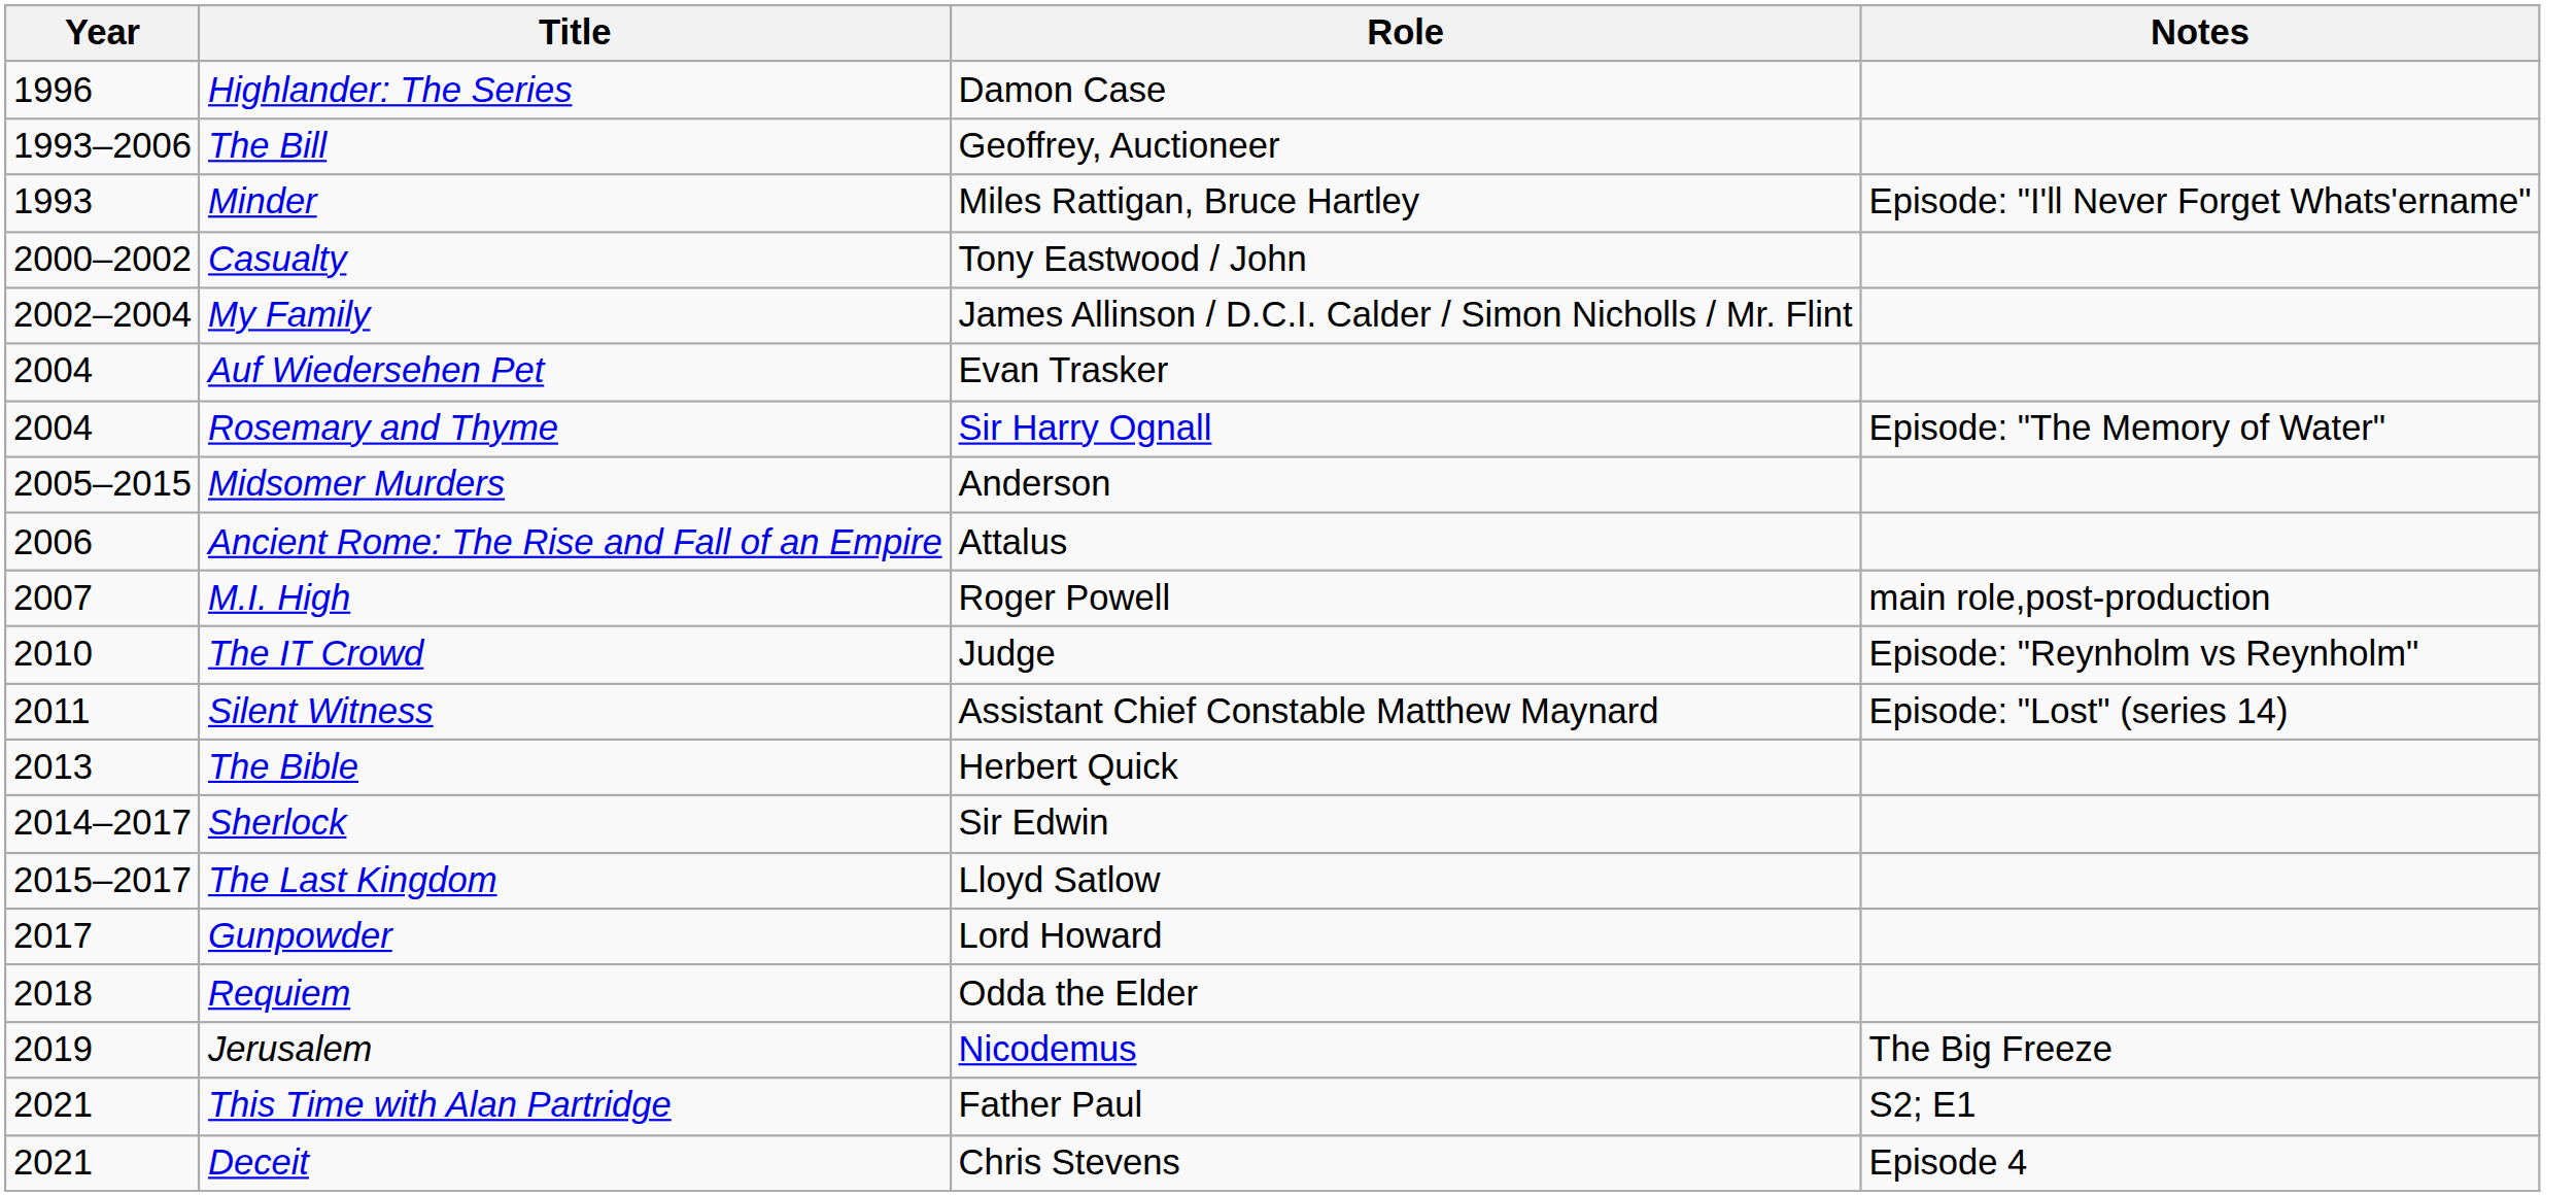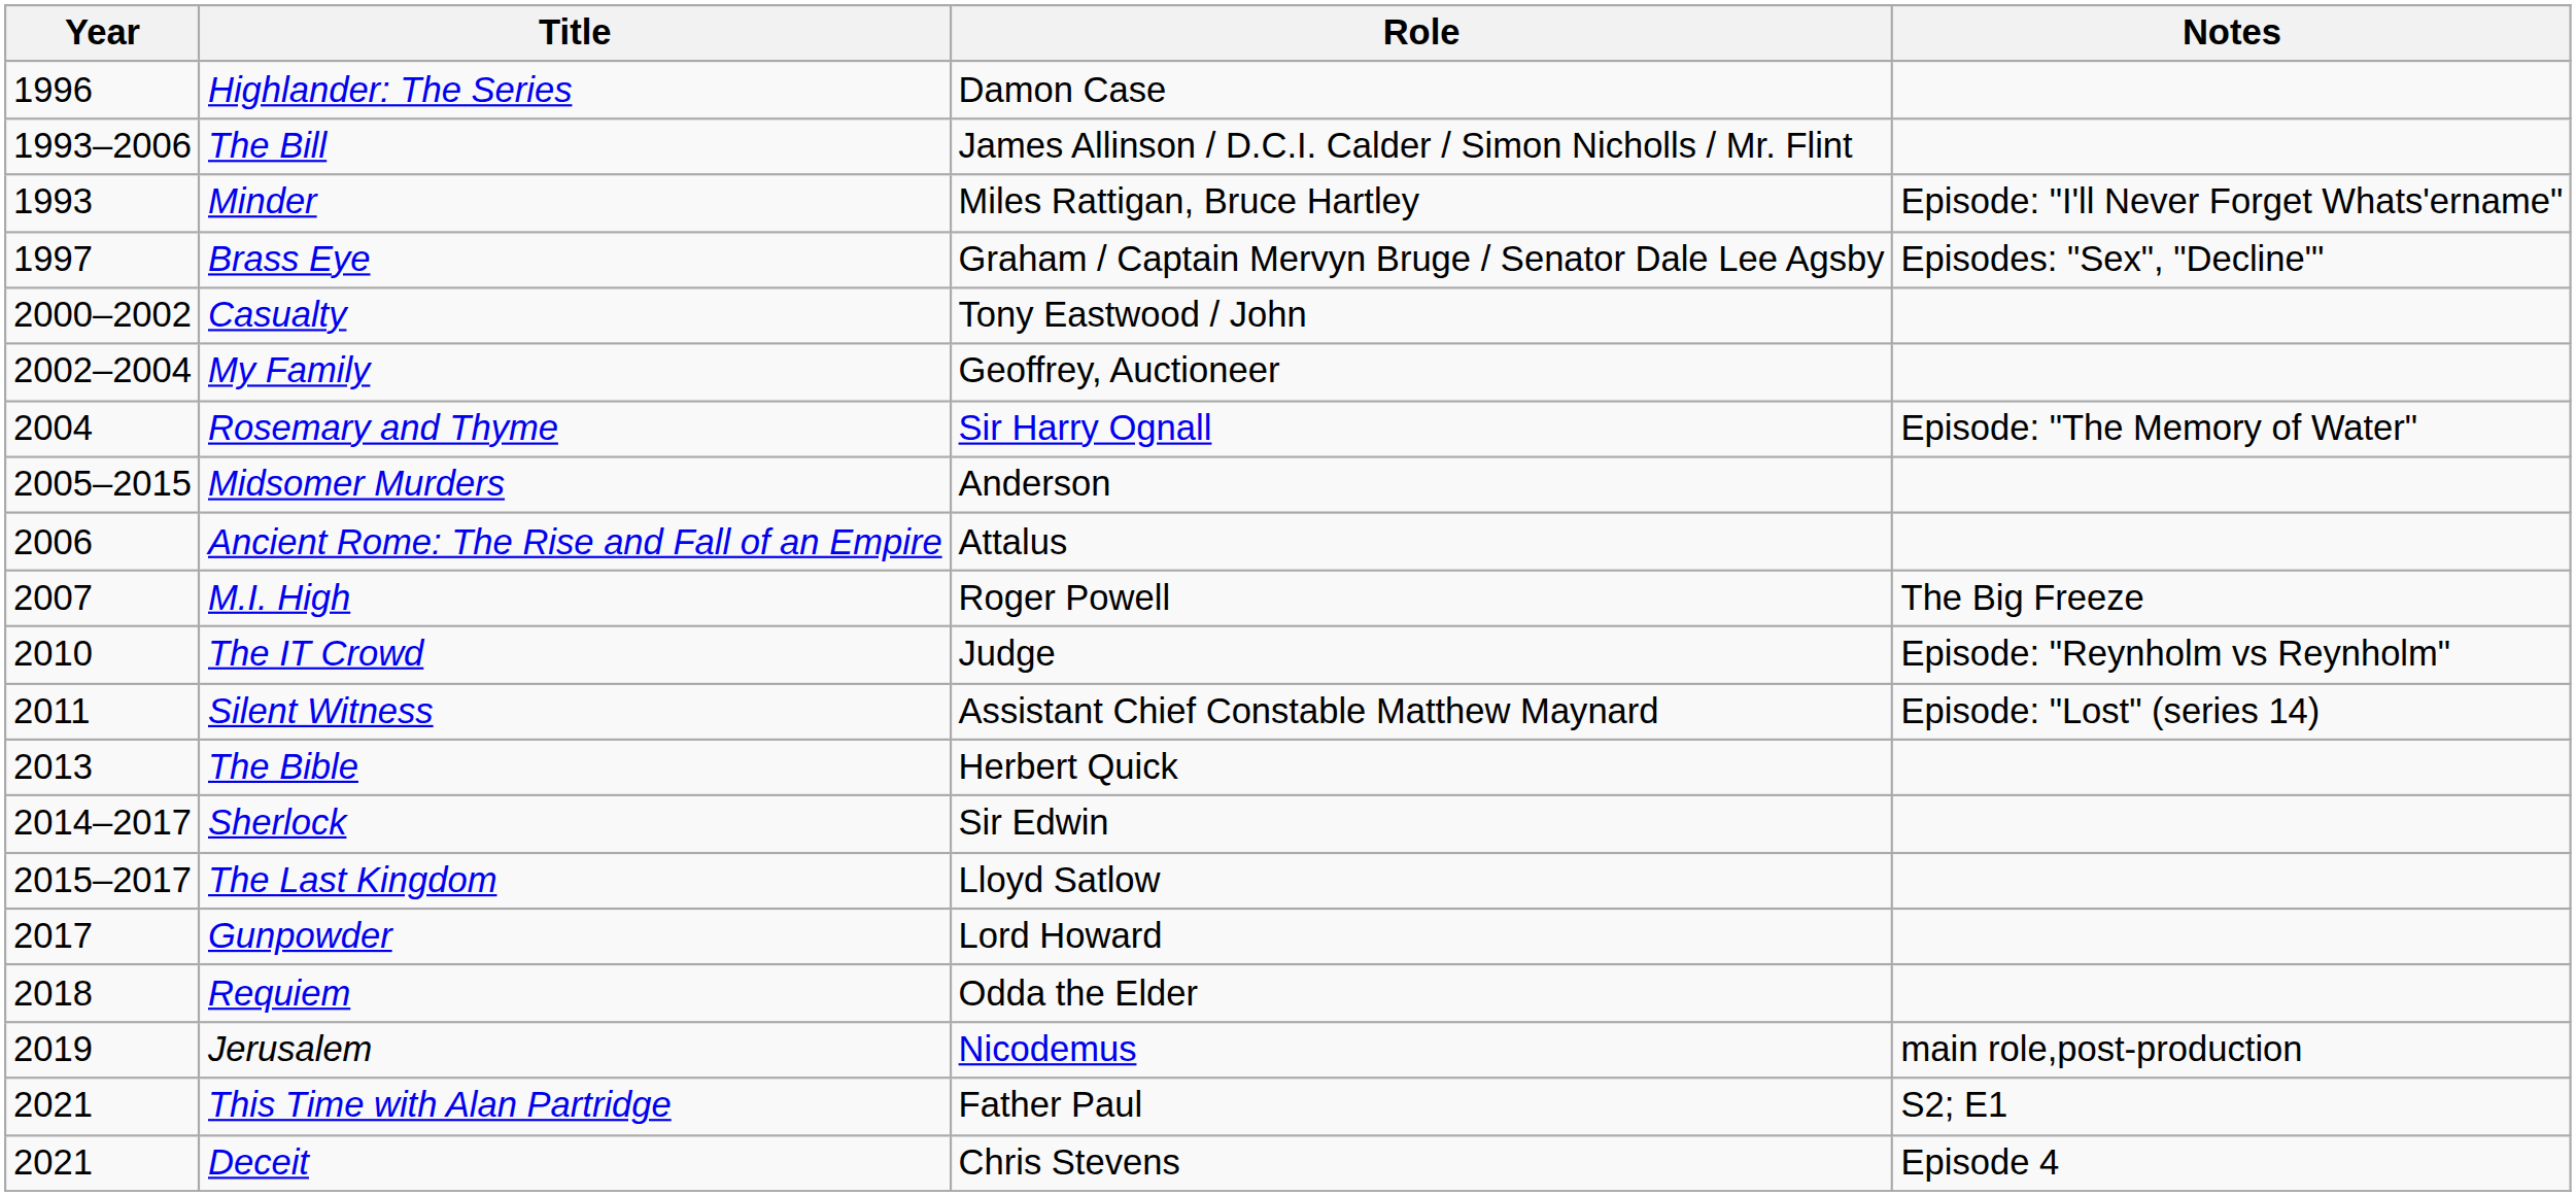The Bill | Role: Geoffrey, Auctioneer -> James Allinson / D.C.I. Calder / Simon Nicholls / Mr. Flint
+ row: 1997 | Brass Eye | Graham / Captain Mervyn Bruge / Senator Dale Lee Agsby | Episodes: "Sex", "Decline"'
My Family | Role: James Allinson / D.C.I. Calder / Simon Nicholls / Mr. Flint -> Geoffrey, Auctioneer
- row: 2004 | Auf Wiedersehen Pet | Evan Trasker
M.I. High | Notes: main role,post-production -> The Big Freeze
Jerusalem | Notes: The Big Freeze -> main role,post-production
